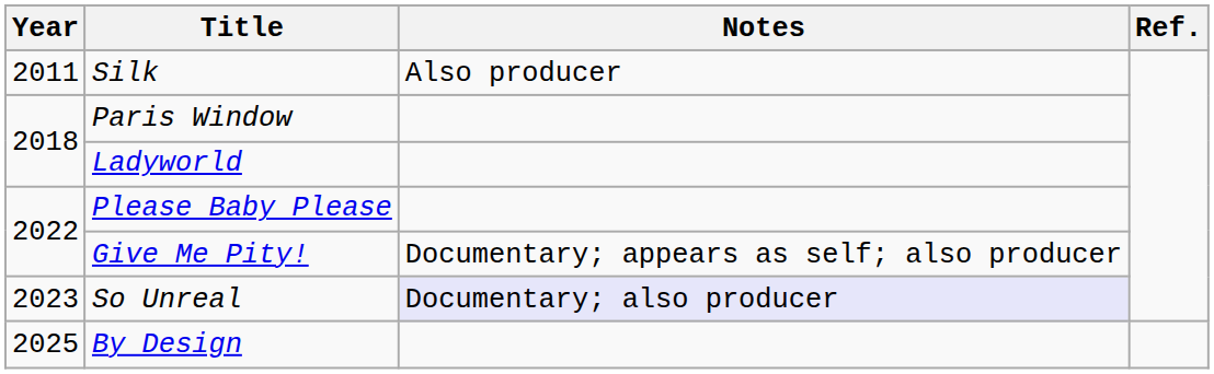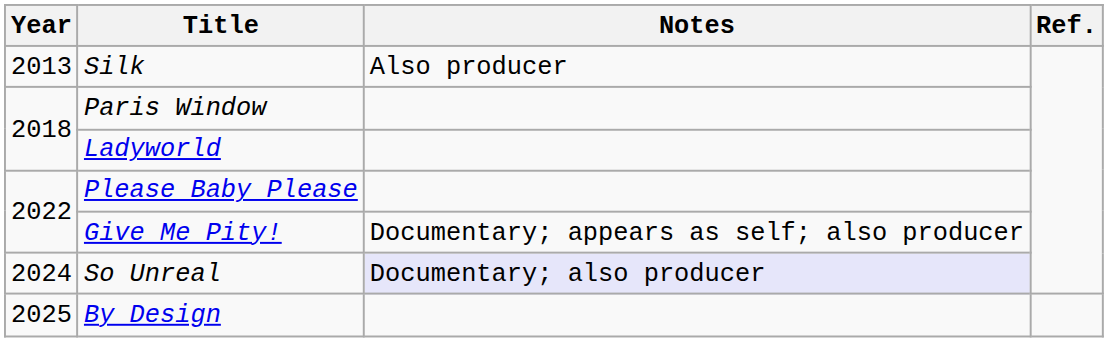Silk | Year: 2011 -> 2013
So Unreal | Year: 2023 -> 2024
